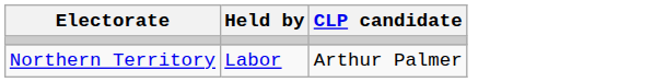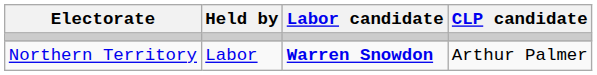+ column: Labor candidate | Warren Snowdon
